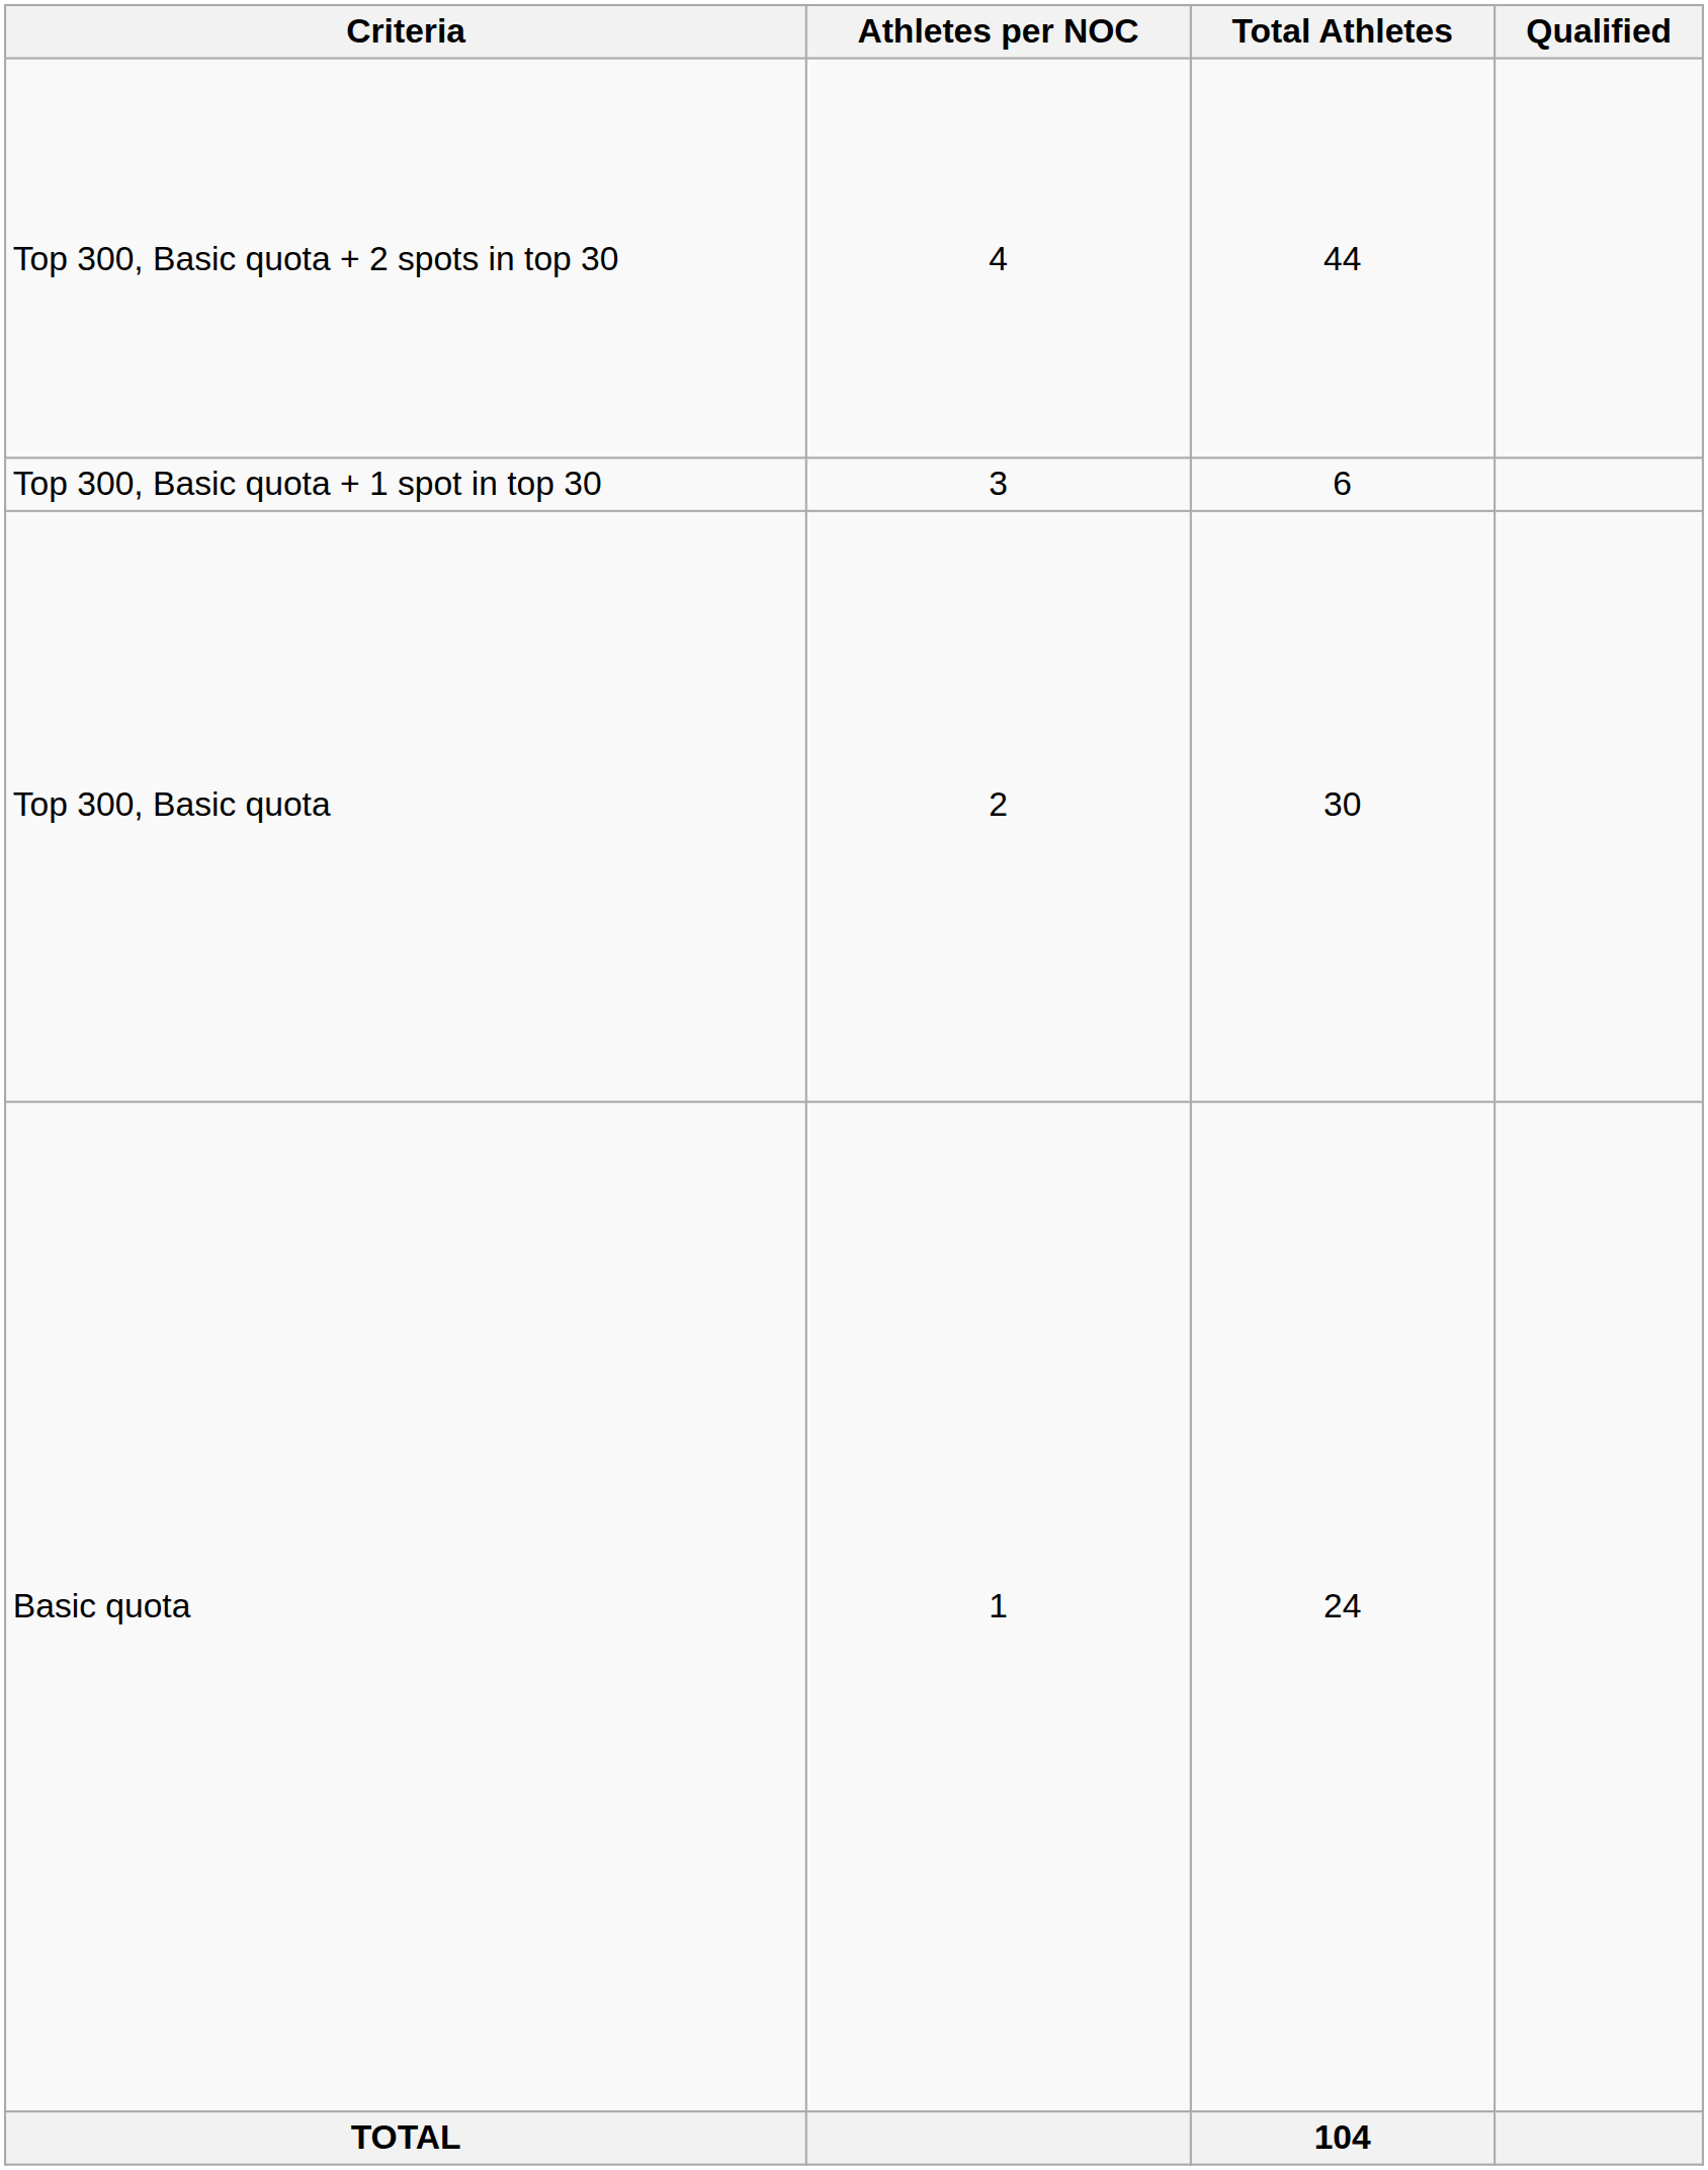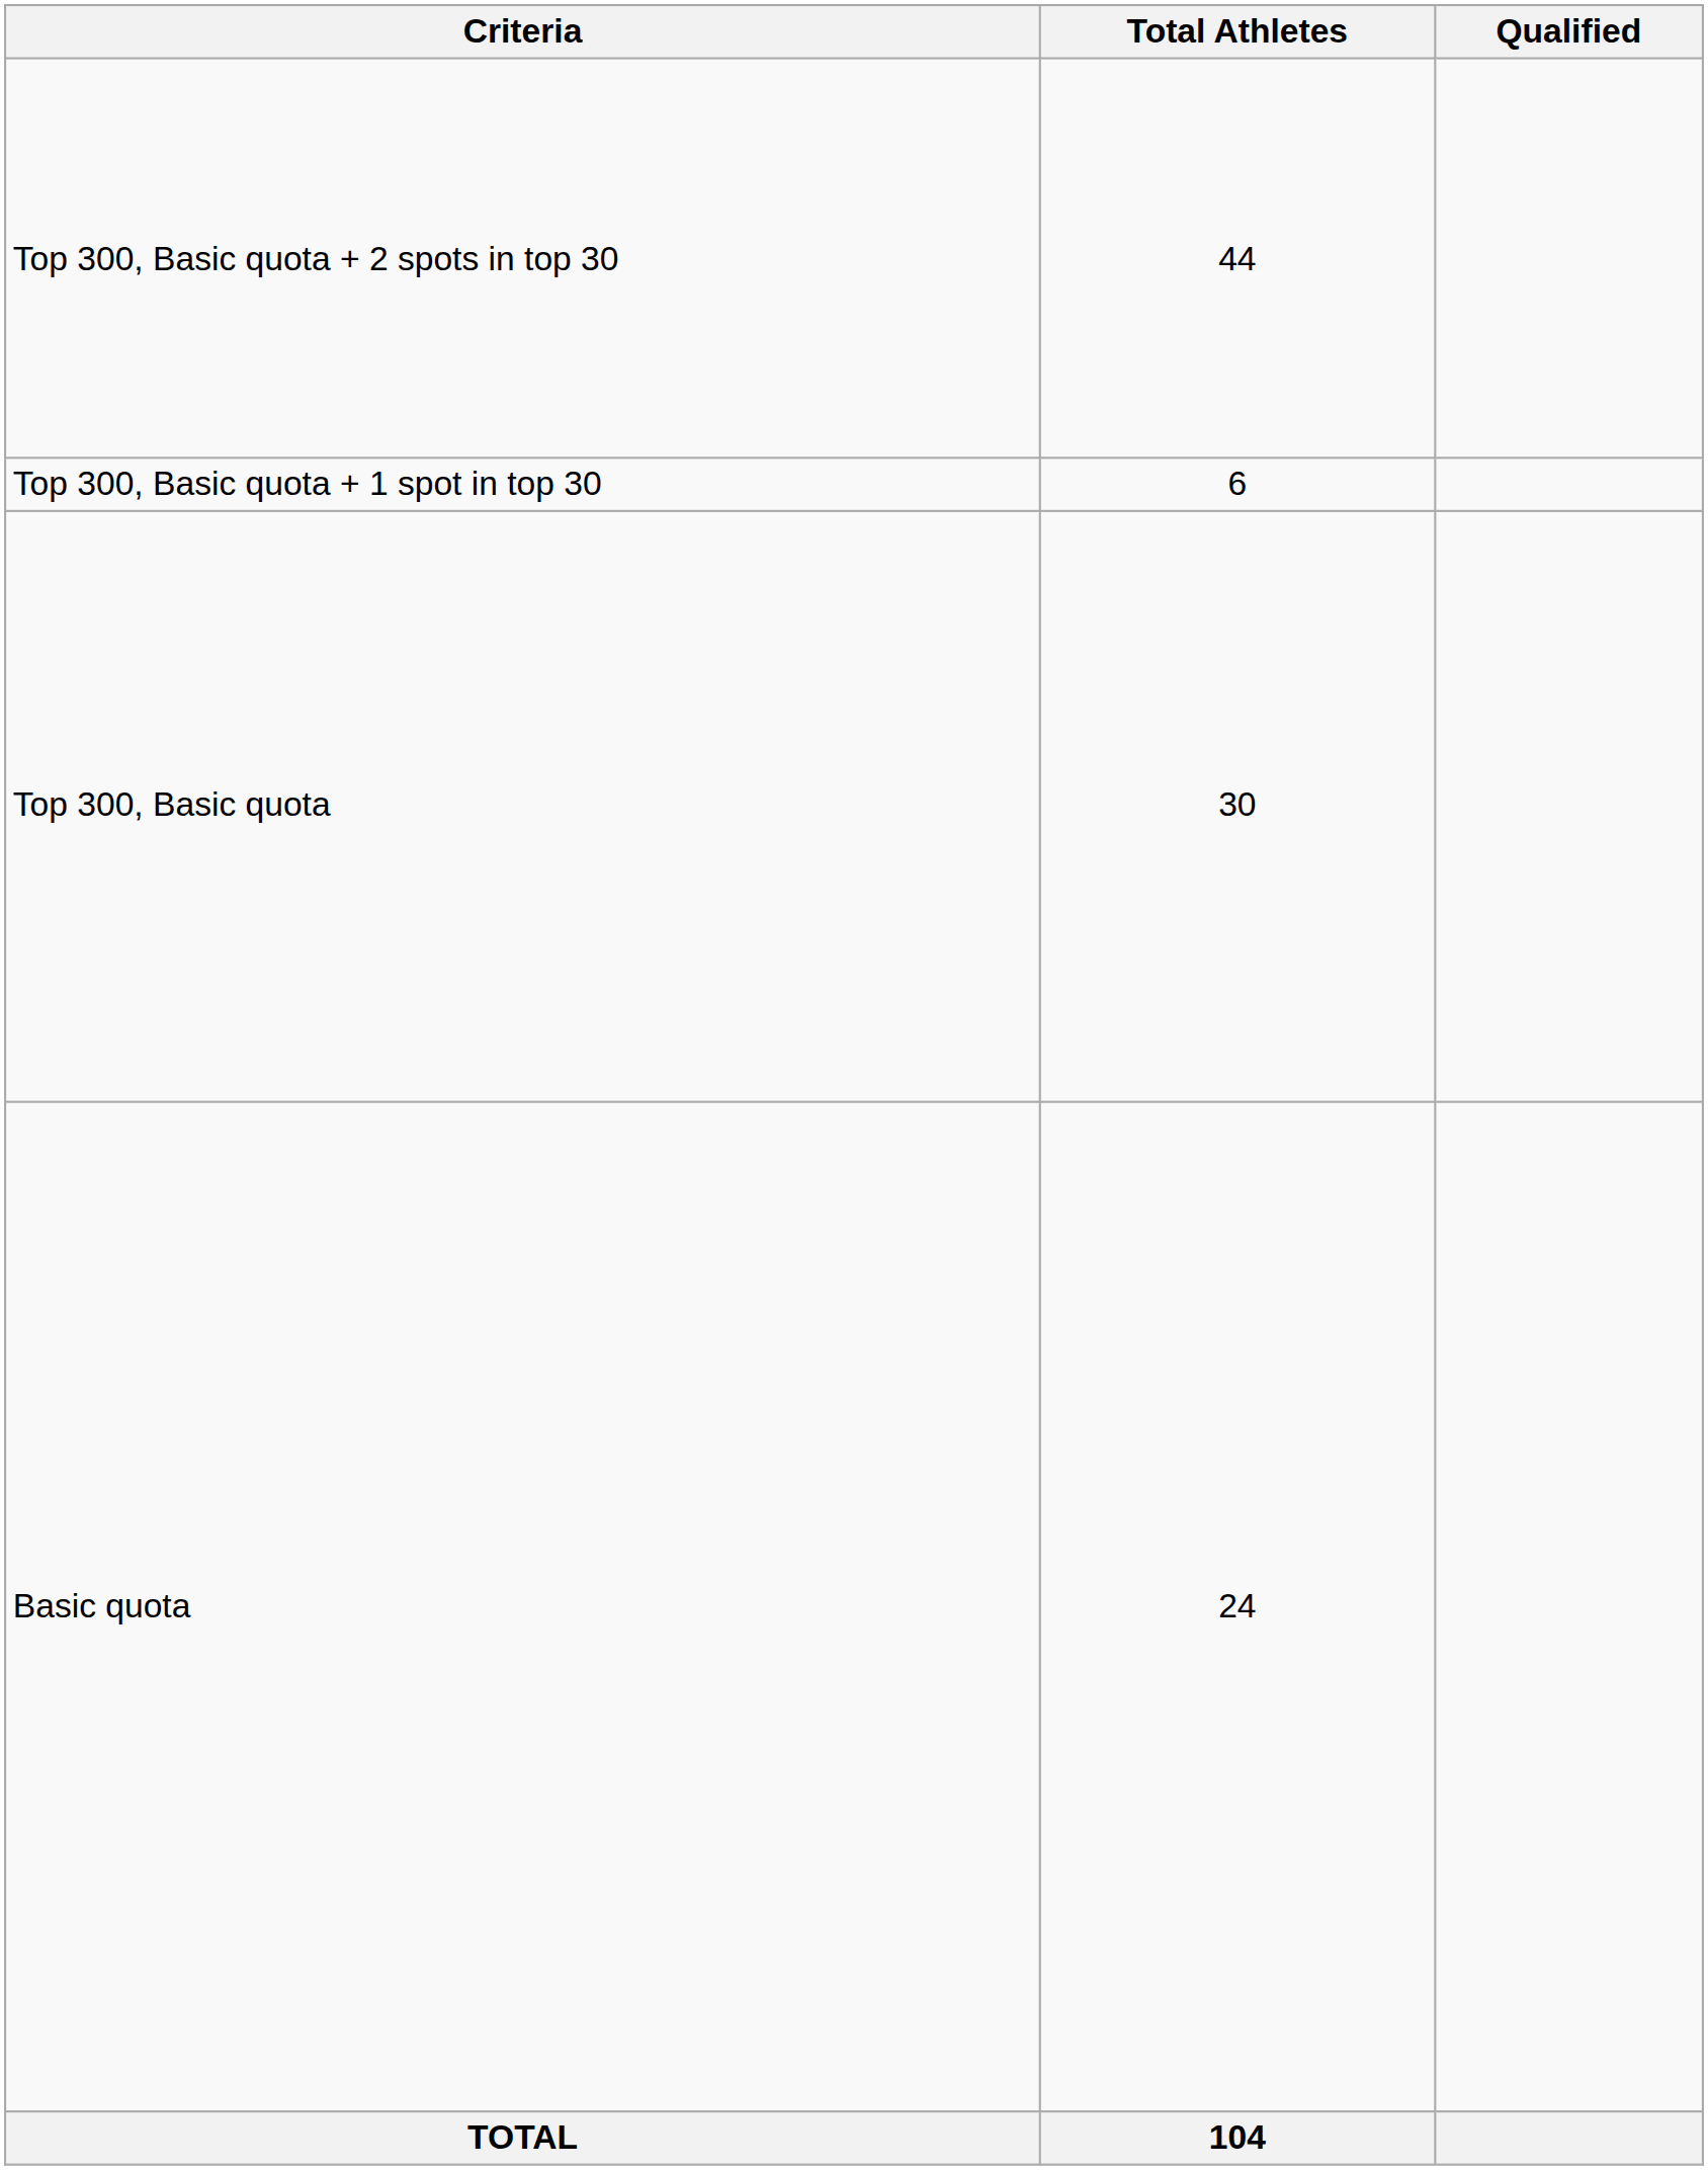- column: Athletes per NOC | 4 | 3 | 2 | 1
